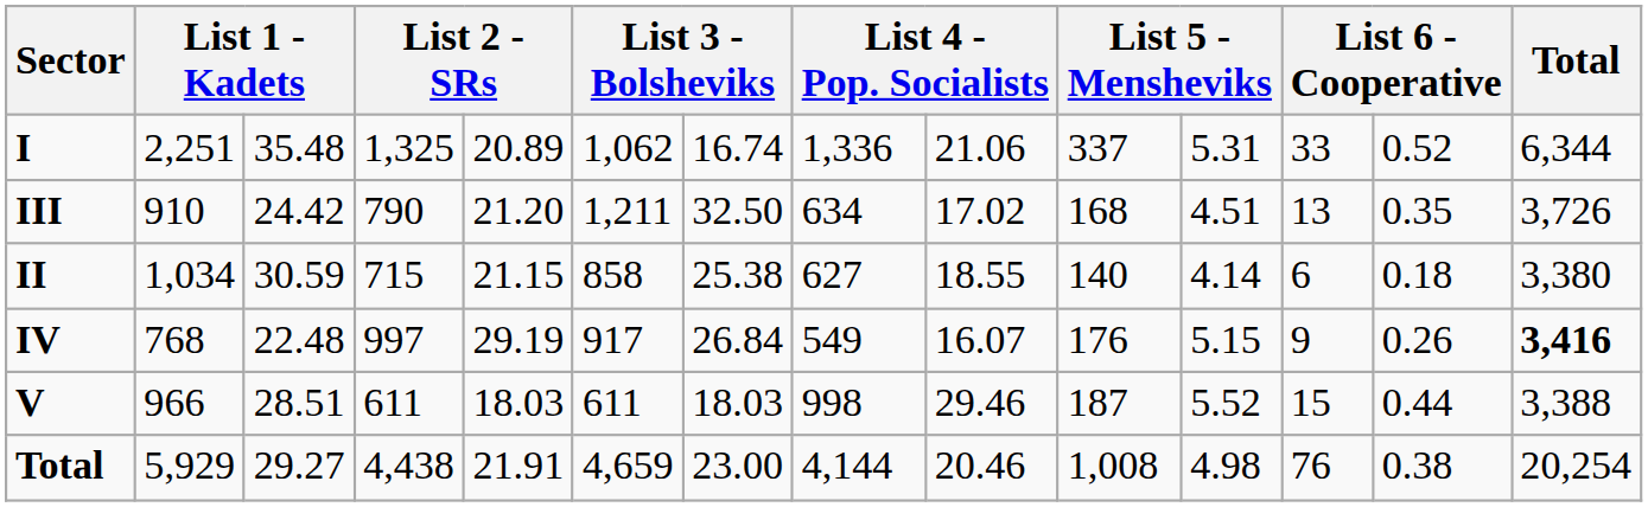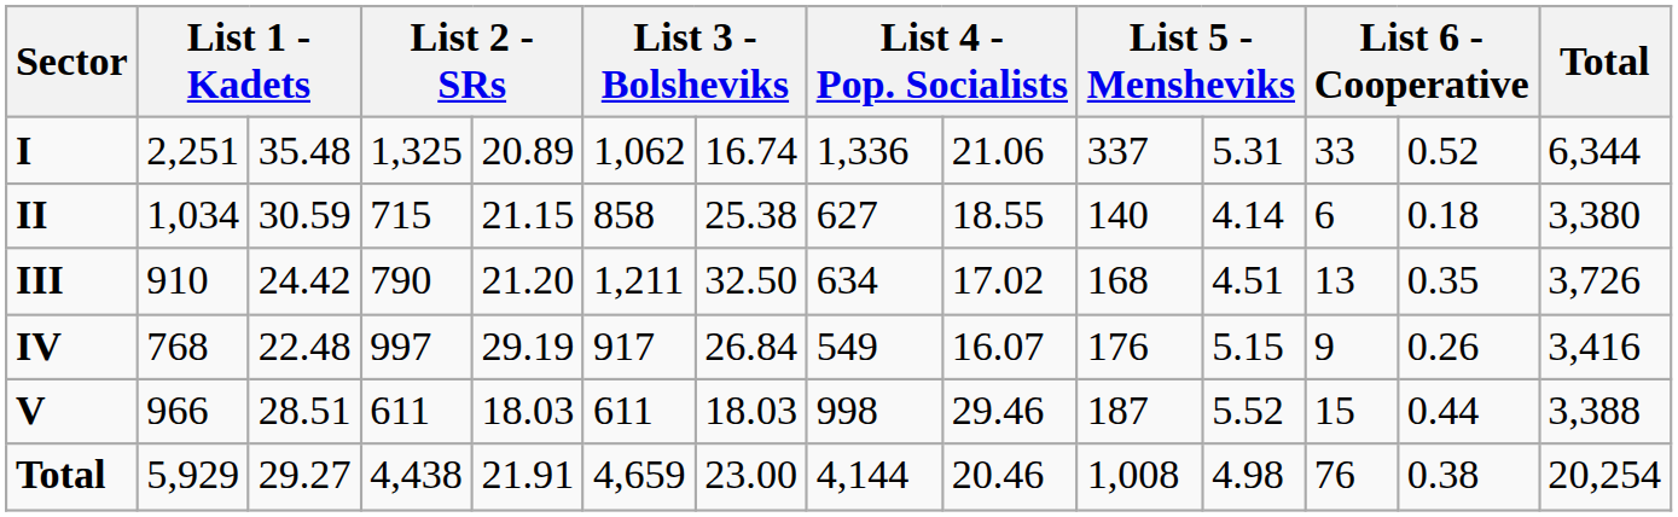rows swapped: II <-> III
IV | Total: bold -> normal
